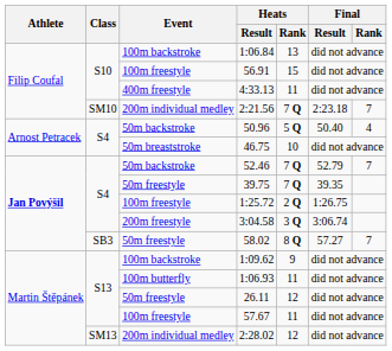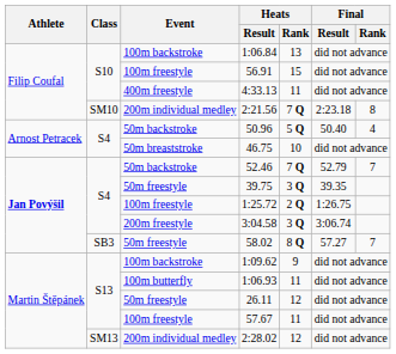2:21.56 | Final / Rank: 7 -> 8
39.75 | Heats / Rank: 7 Q -> 3 Q
